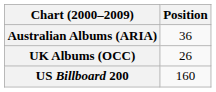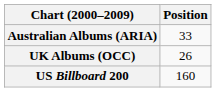Australian Albums (ARIA) | Position: 36 -> 33
